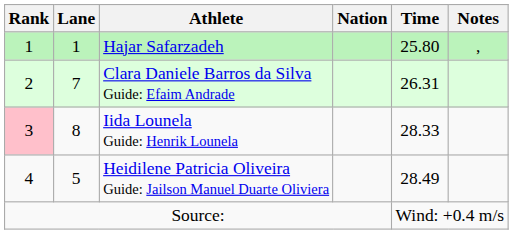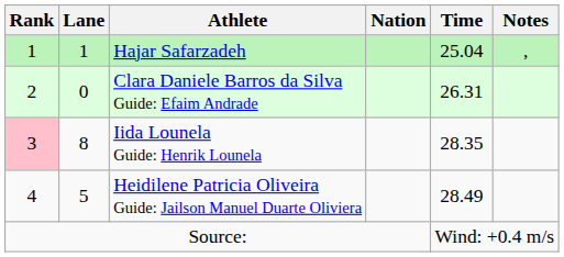Hajar Safarzadeh | Time: 25.80 -> 25.04
Clara Daniele Barros da Silva Guide: Efaim Andrade | Lane: 7 -> 0
Iida Lounela Guide: Henrik Lounela | Time: 28.33 -> 28.35
